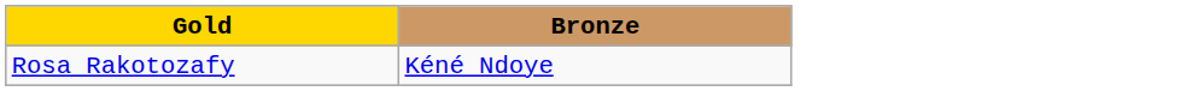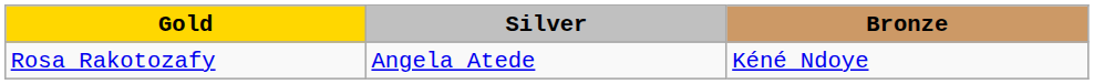+ column: Silver | Angela Atede
